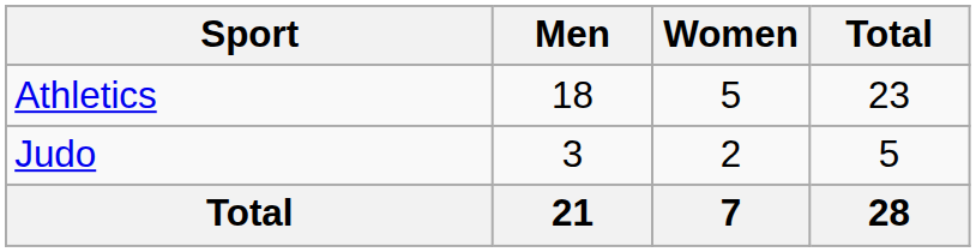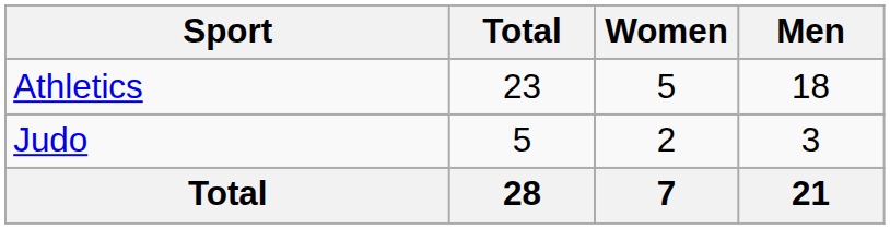columns swapped: Men <-> Total
